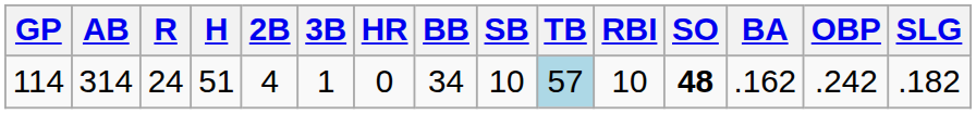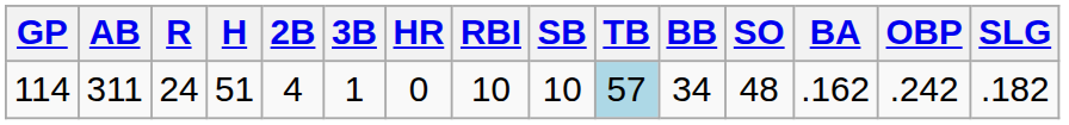columns swapped: RBI <-> BB
114 | AB: 314 -> 311
114 | SO: bold -> normal
